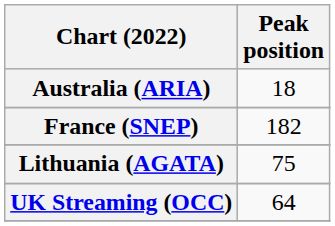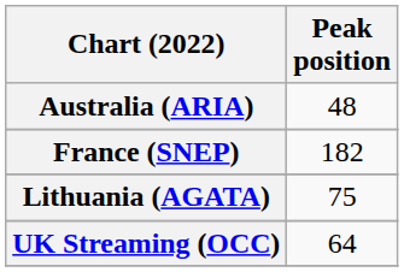Australia (ARIA) | Peak position: 18 -> 48
